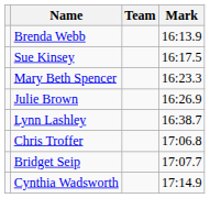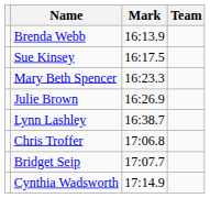columns swapped: Team <-> Mark
